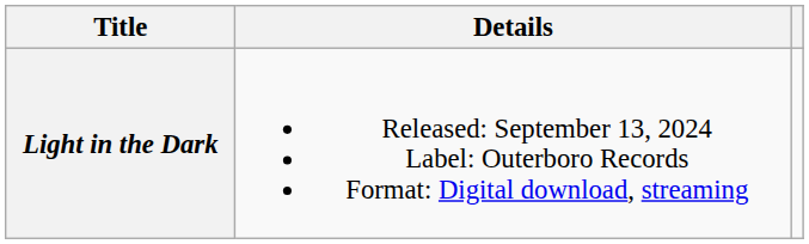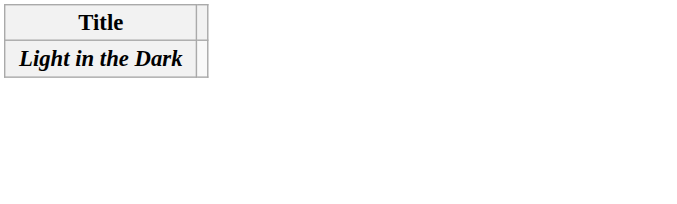- column: Details | Released: September 13, 2024 Label: Outerboro Records Format: Digital download, streaming
